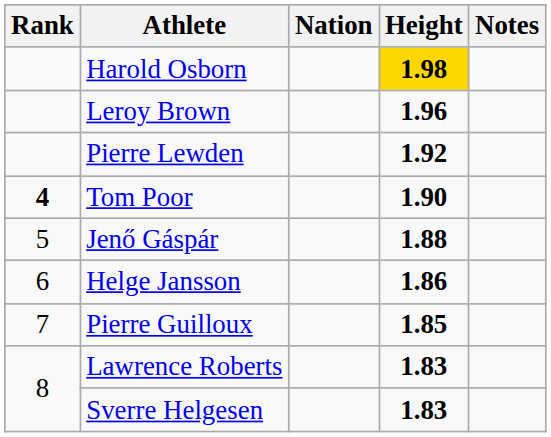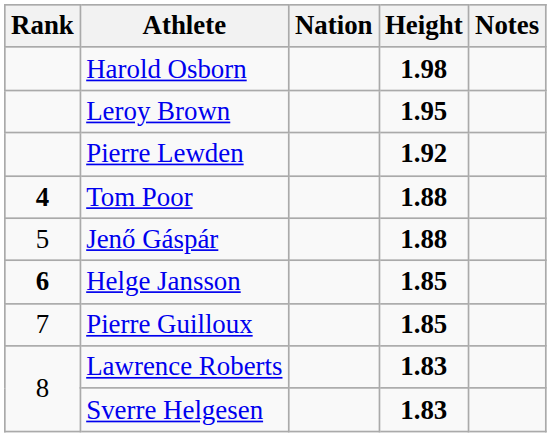Harold Osborn | Height: gold background -> no background
Leroy Brown | Height: 1.96 -> 1.95
Tom Poor | Height: 1.90 -> 1.88
Helge Jansson | Rank: normal -> bold
Helge Jansson | Height: 1.86 -> 1.85
